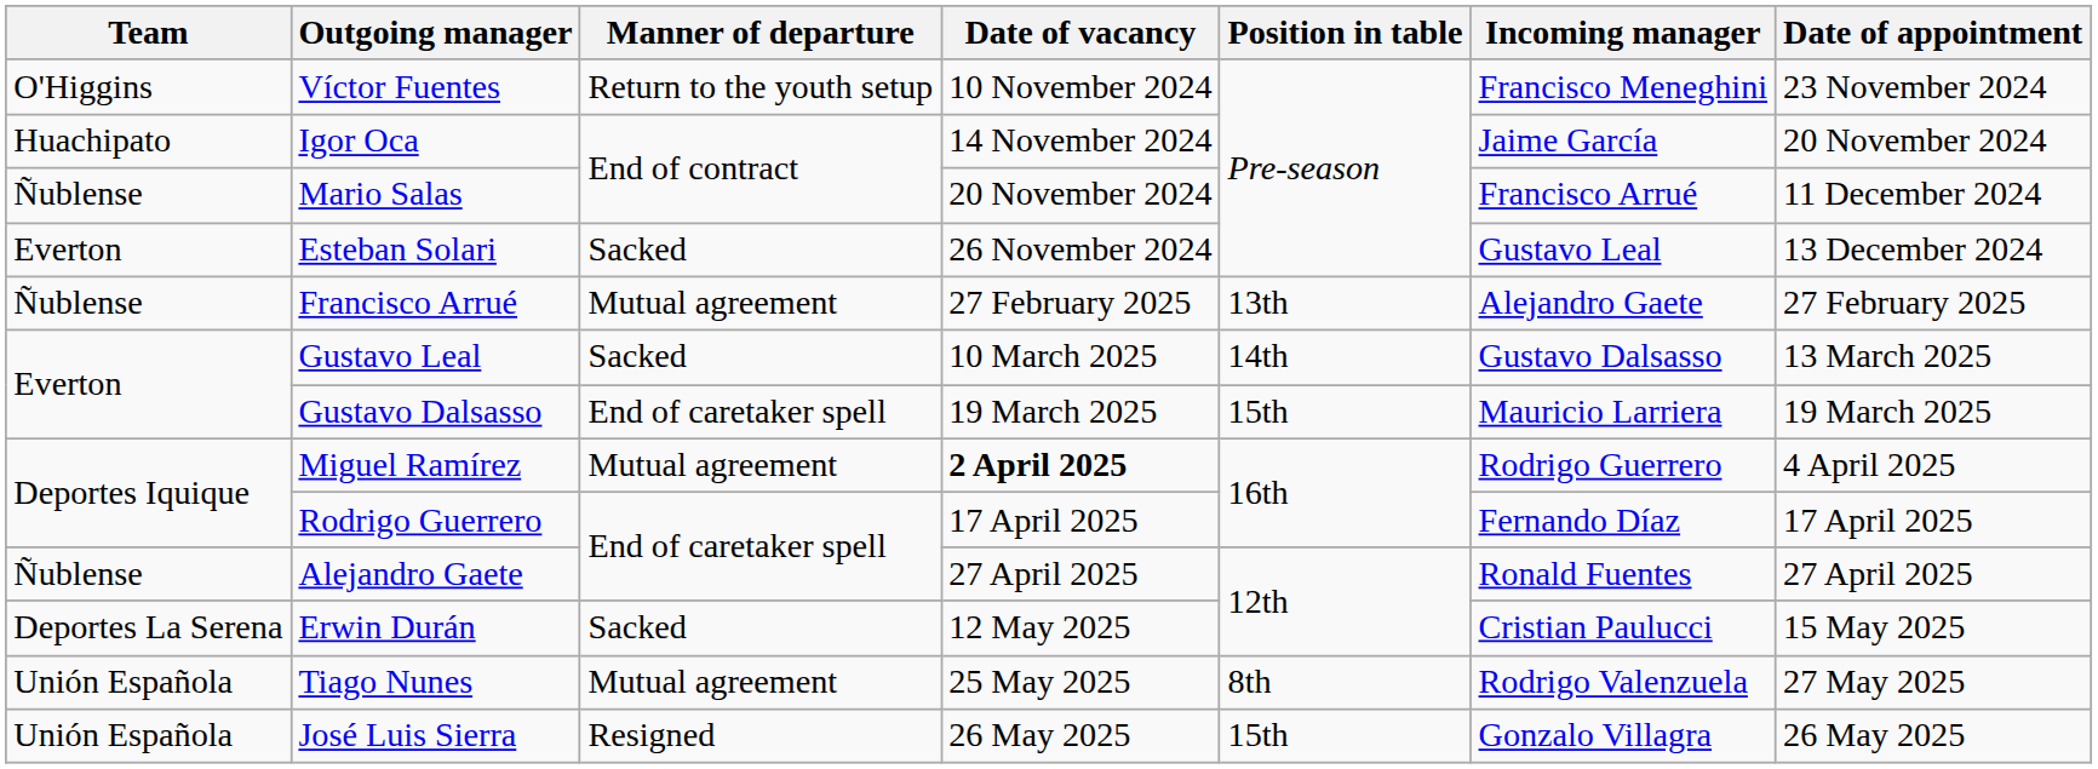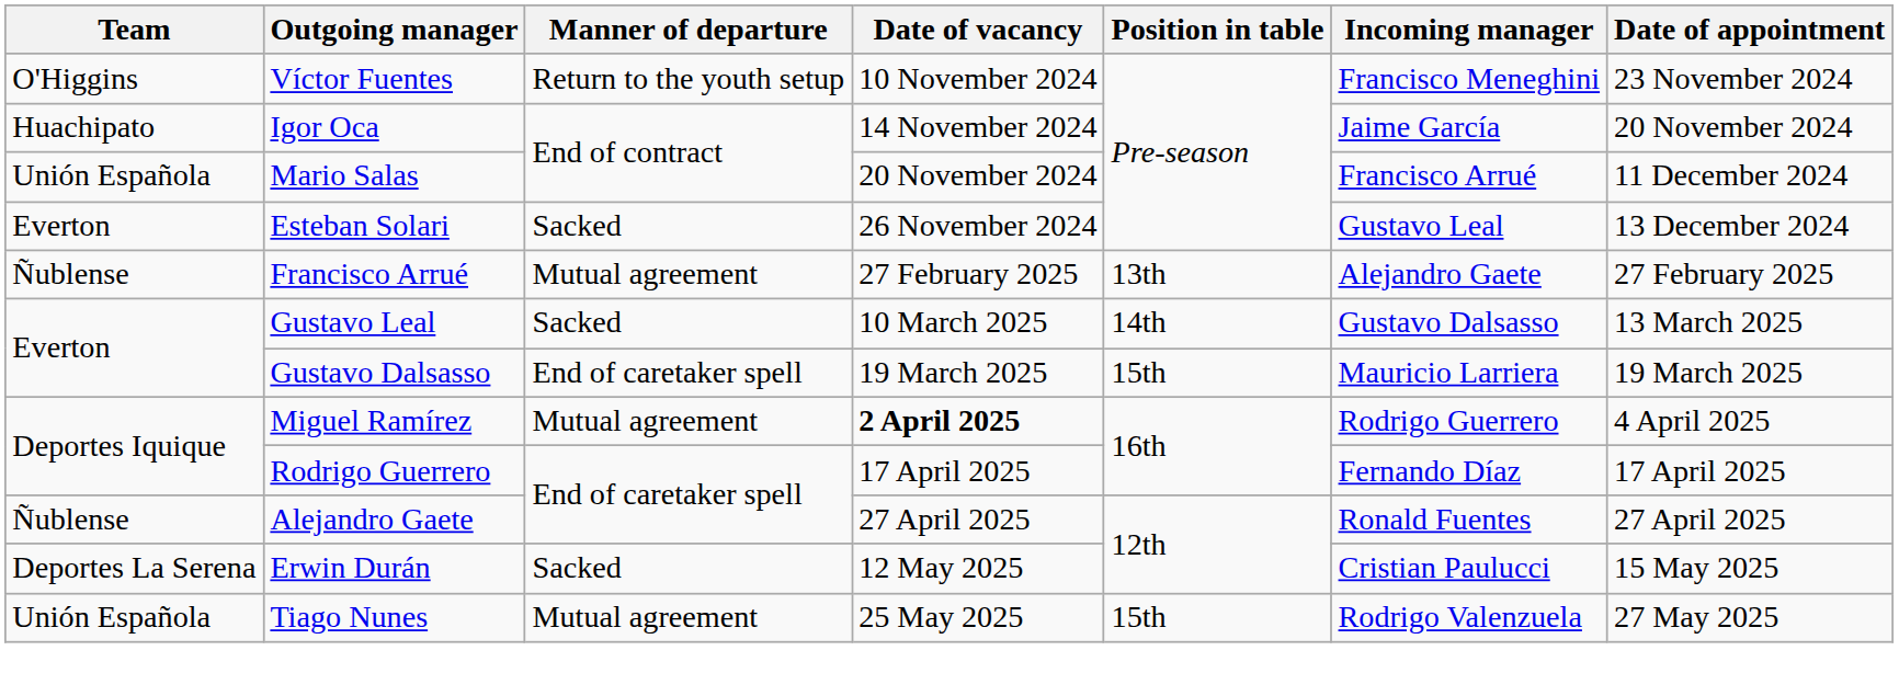Mario Salas | Team: Ñublense -> Unión Española
Tiago Nunes | Position in table: 8th -> 15th
- row: Unión Española | José Luis Sierra | Resigned | 26 May 2025 | 15th | Gonzalo Villagra | 26 May 2025
